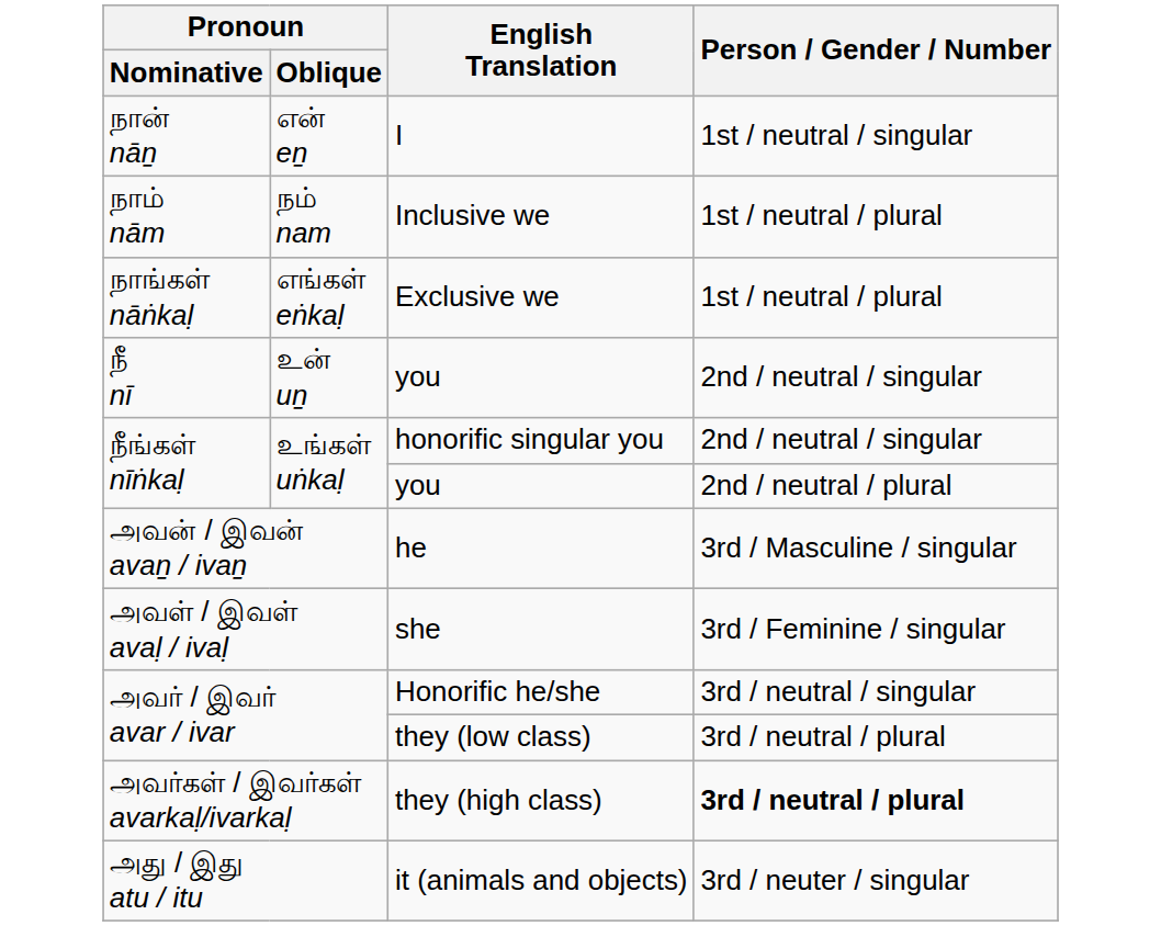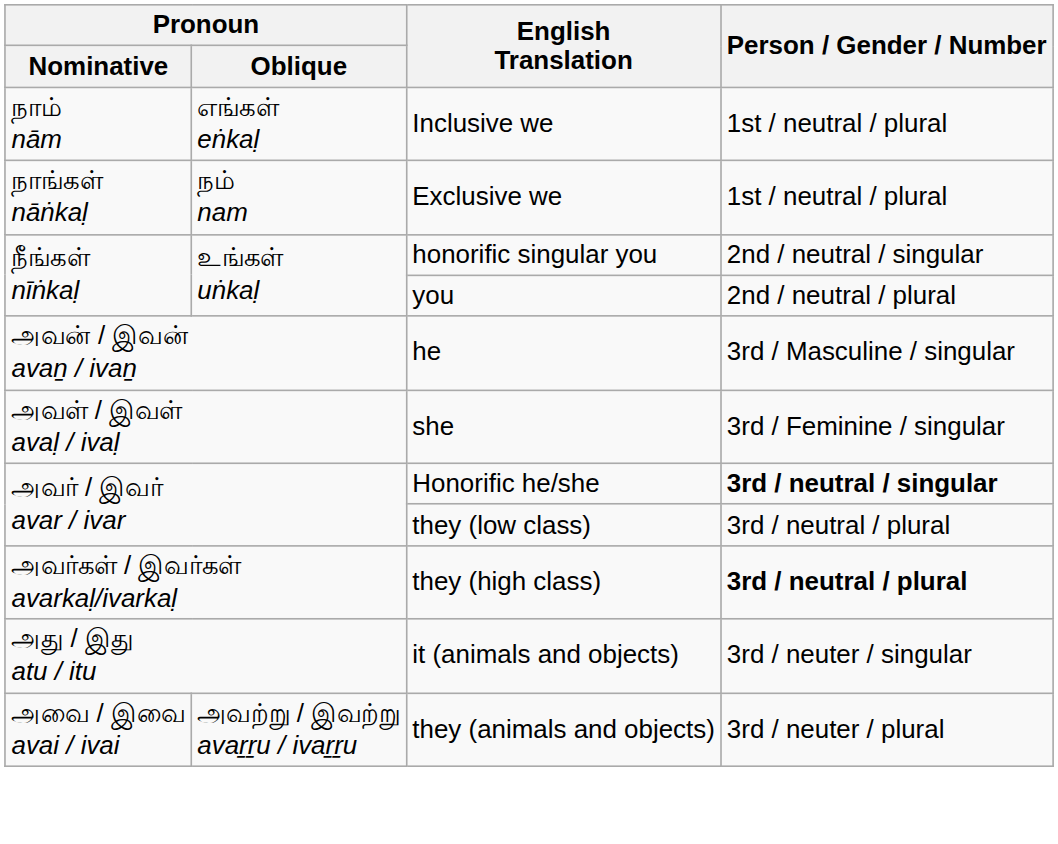- row: நான் nāṉ | என் eṉ | I | 1st / neutral / singular
Inclusive we | Pronoun / Oblique: நம் nam -> எங்கள் eṅkaḷ
Exclusive we | Pronoun / Oblique: எங்கள் eṅkaḷ -> நம் nam
- row: நீ nī | உன் uṉ | you | 2nd / neutral / singular
Honorific he/she | Person / Gender / Number: normal -> bold
+ row: அவை / இவை avai / ivai | அவற்று / இவற்று avaṟṟu / ivaṟṟu | they (animals and objects) | 3rd / neuter / plural
